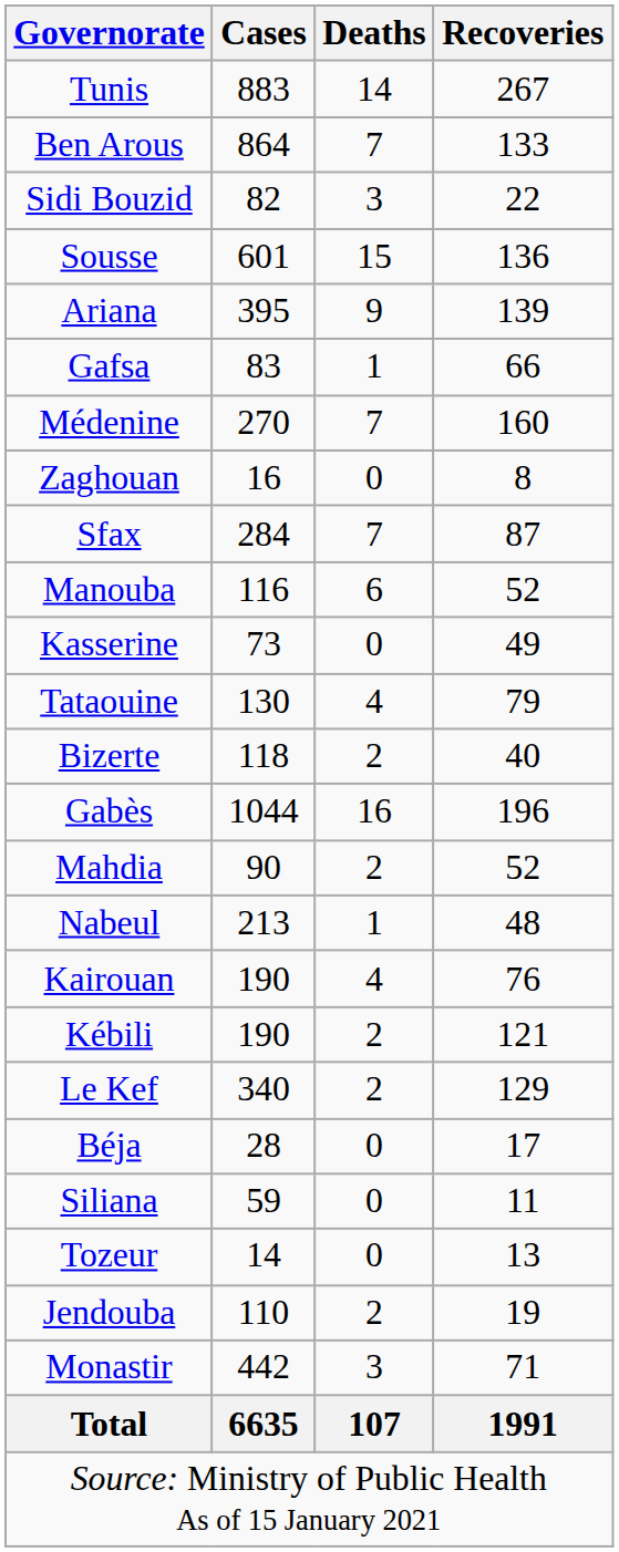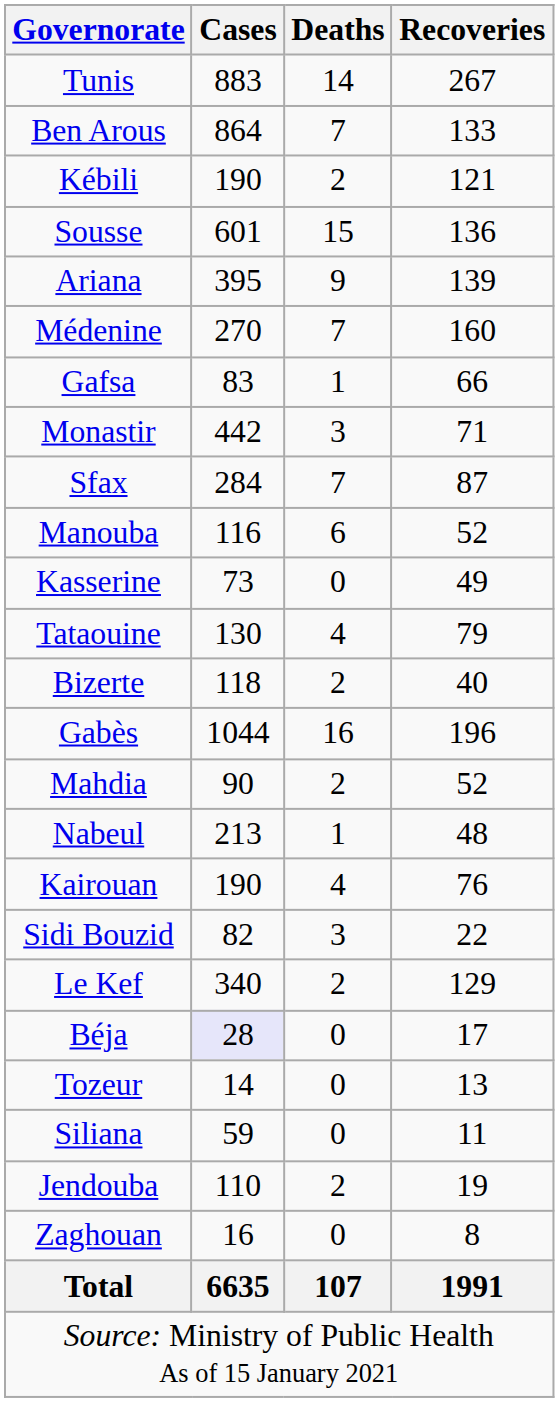rows swapped: Kébili <-> Sidi Bouzid
rows swapped: Médenine <-> Gafsa
rows swapped: Monastir <-> Zaghouan
Béja | Cases: no background -> lavender background
rows swapped: Tozeur <-> Siliana
